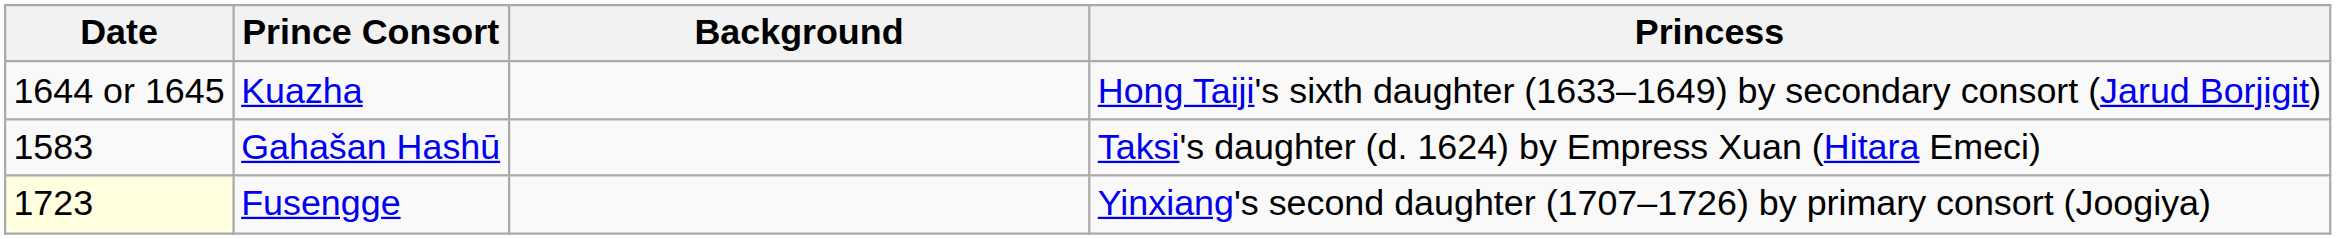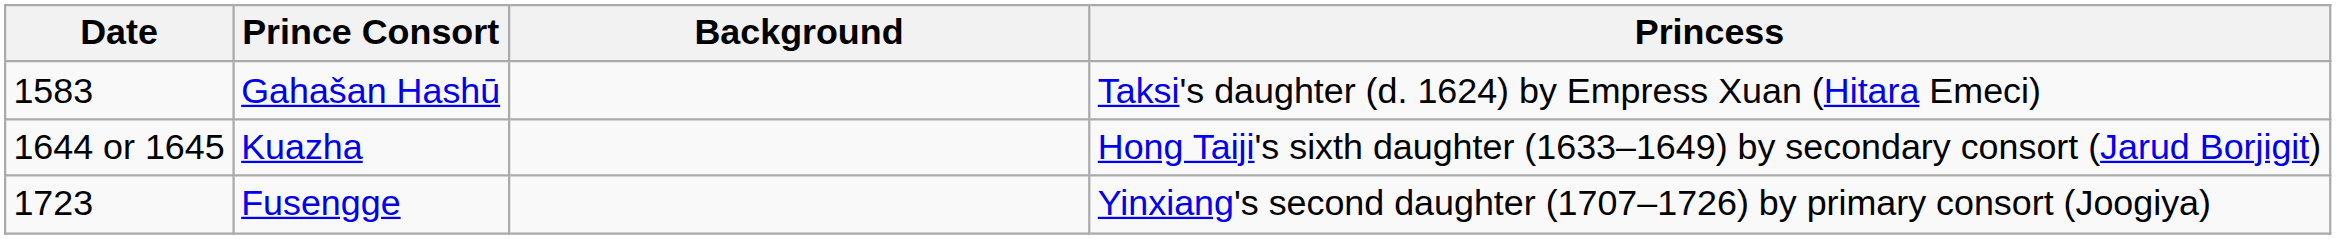rows swapped: Gahašan Hashū <-> Kuazha
Fusengge | Date: lightyellow background -> no background
